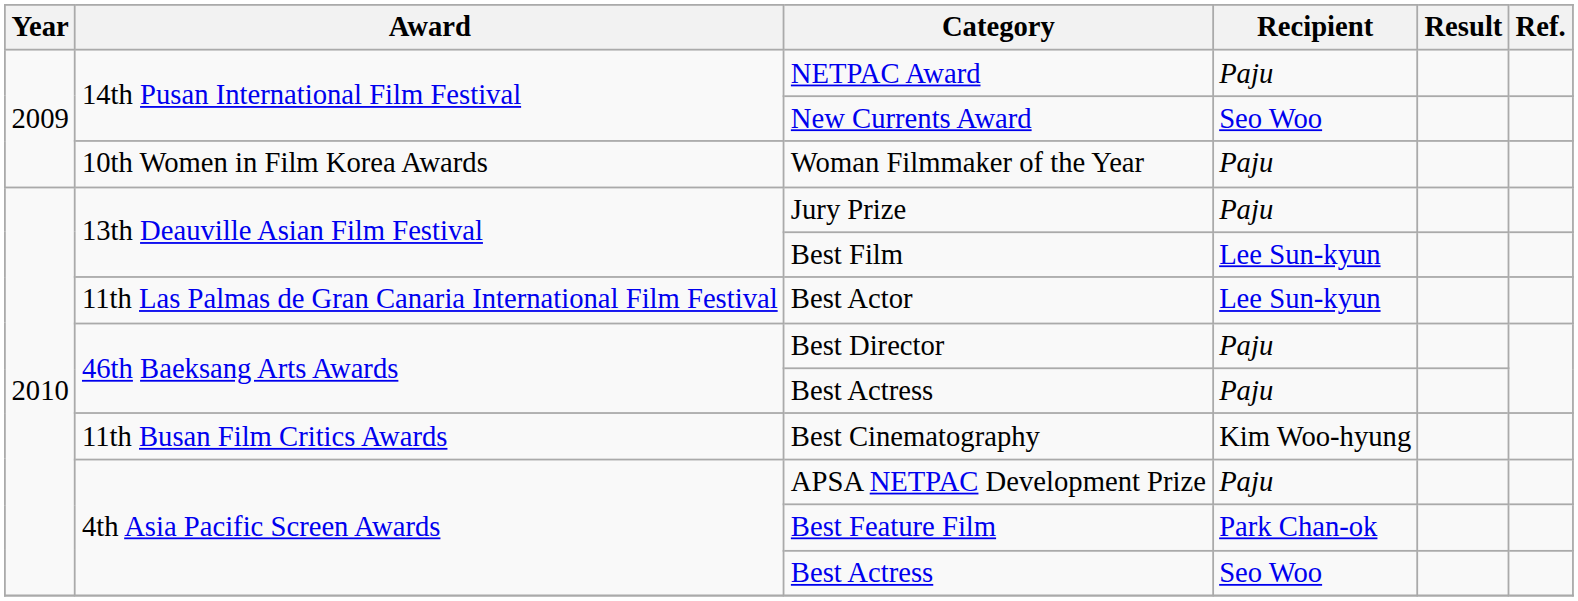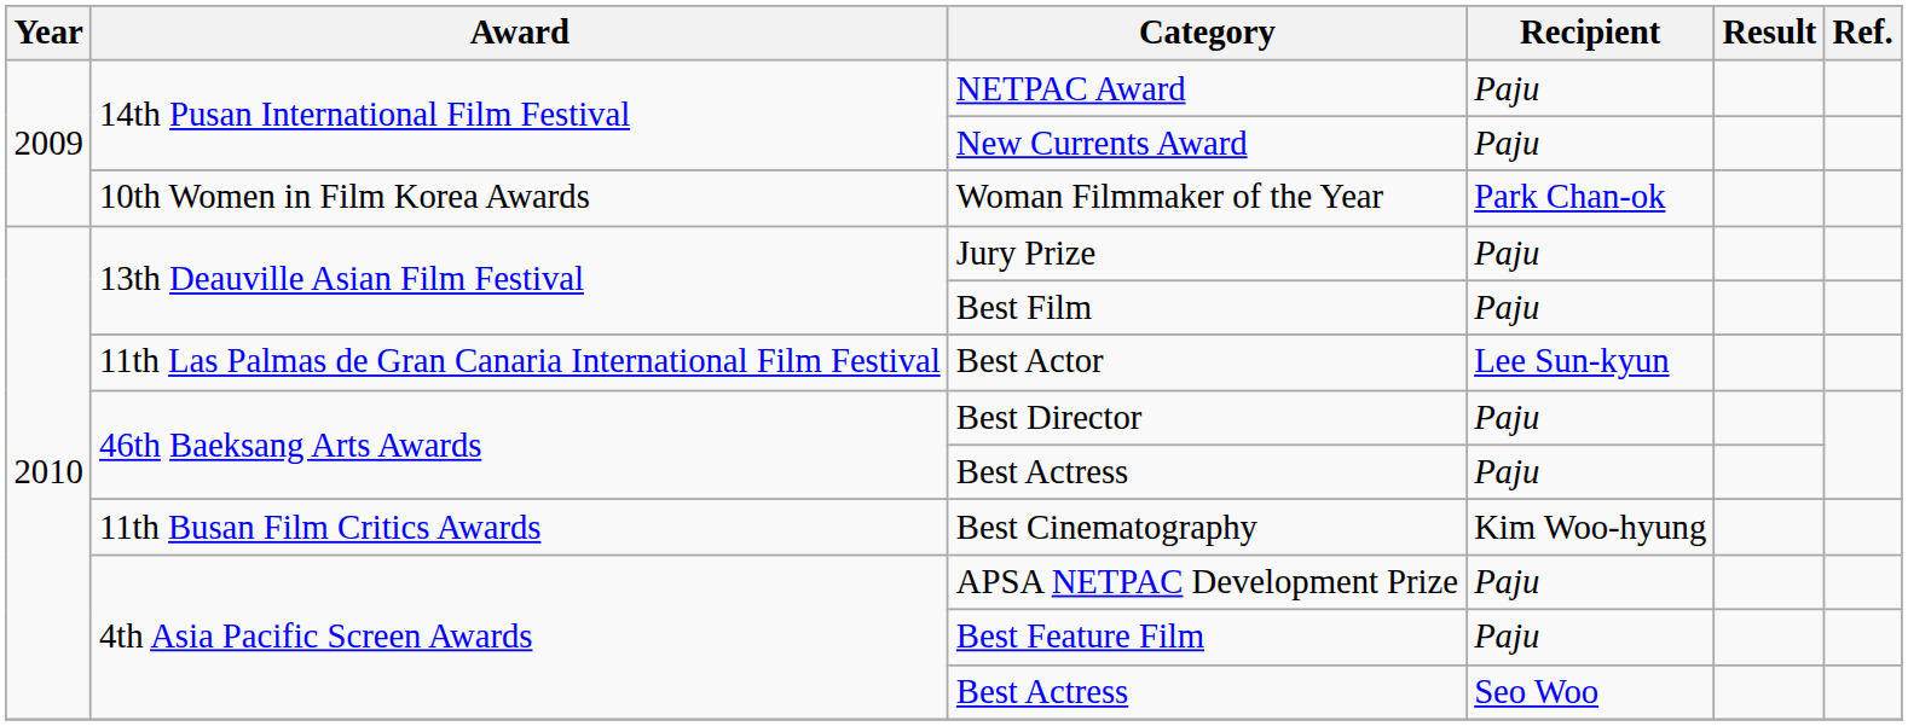New Currents Award | Recipient: Seo Woo -> Paju
Woman Filmmaker of the Year | Recipient: Paju -> Park Chan-ok
Best Film | Recipient: Lee Sun-kyun -> Paju
Best Feature Film | Recipient: Park Chan-ok -> Paju
